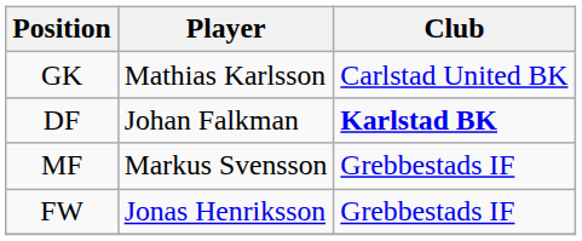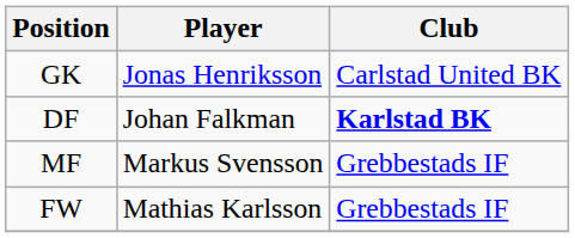GK | Player: Mathias Karlsson -> Jonas Henriksson
FW | Player: Jonas Henriksson -> Mathias Karlsson
